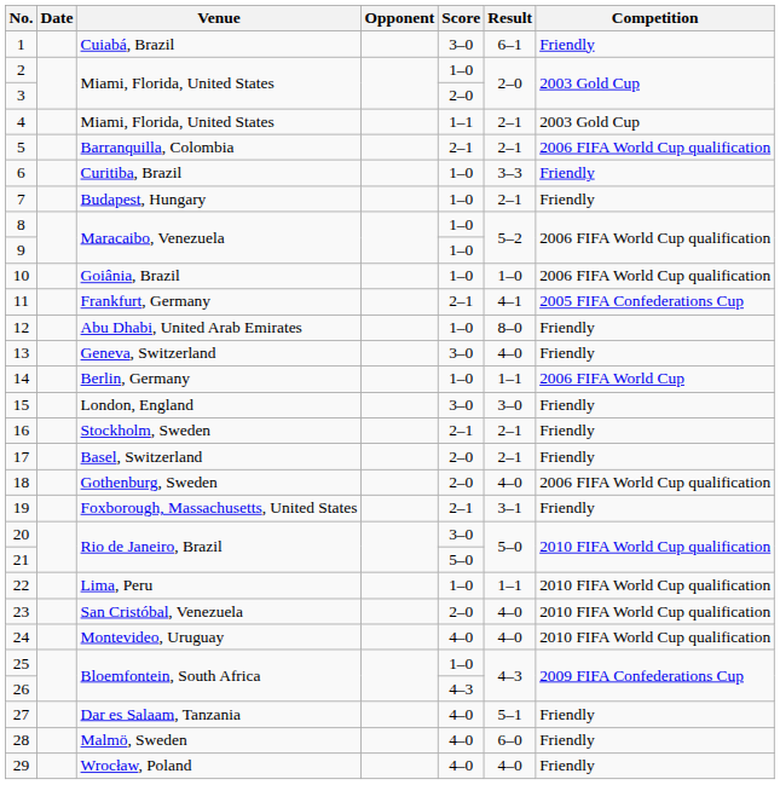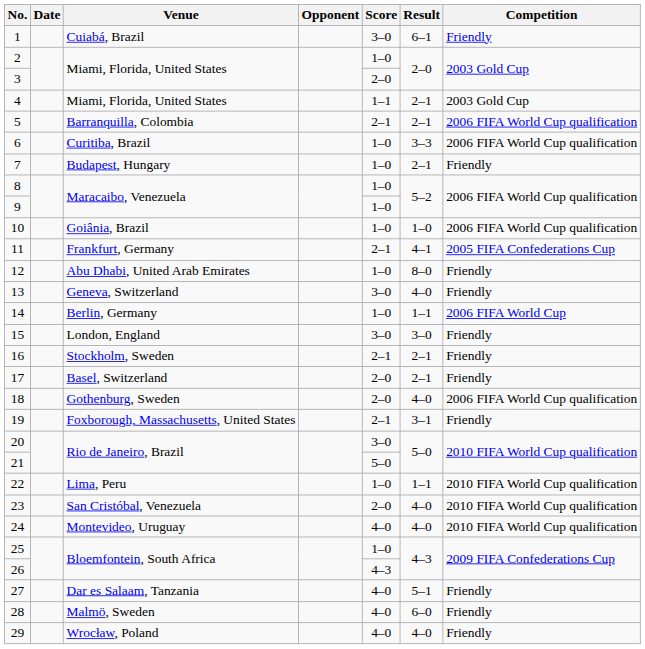6 | Competition: Friendly -> 2006 FIFA World Cup qualification
